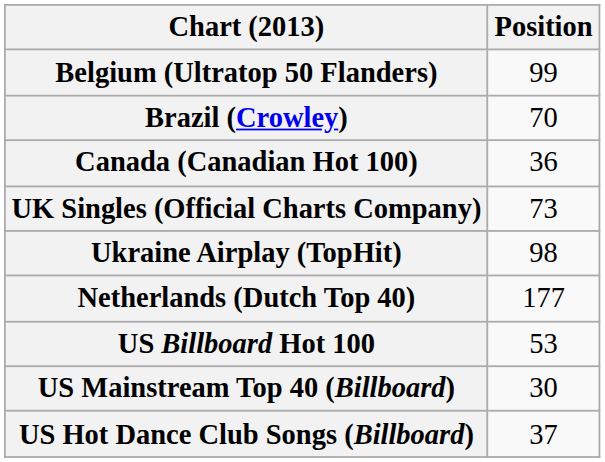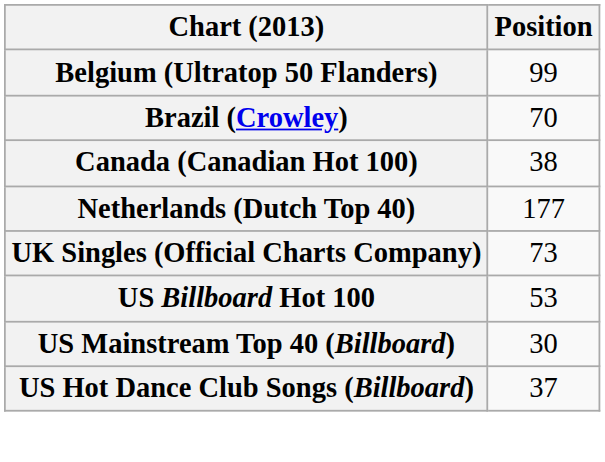Canada (Canadian Hot 100) | Position: 36 -> 38
rows swapped: Netherlands (Dutch Top 40) <-> UK Singles (Official Charts Company)
- row: Ukraine Airplay (TopHit) | 98
